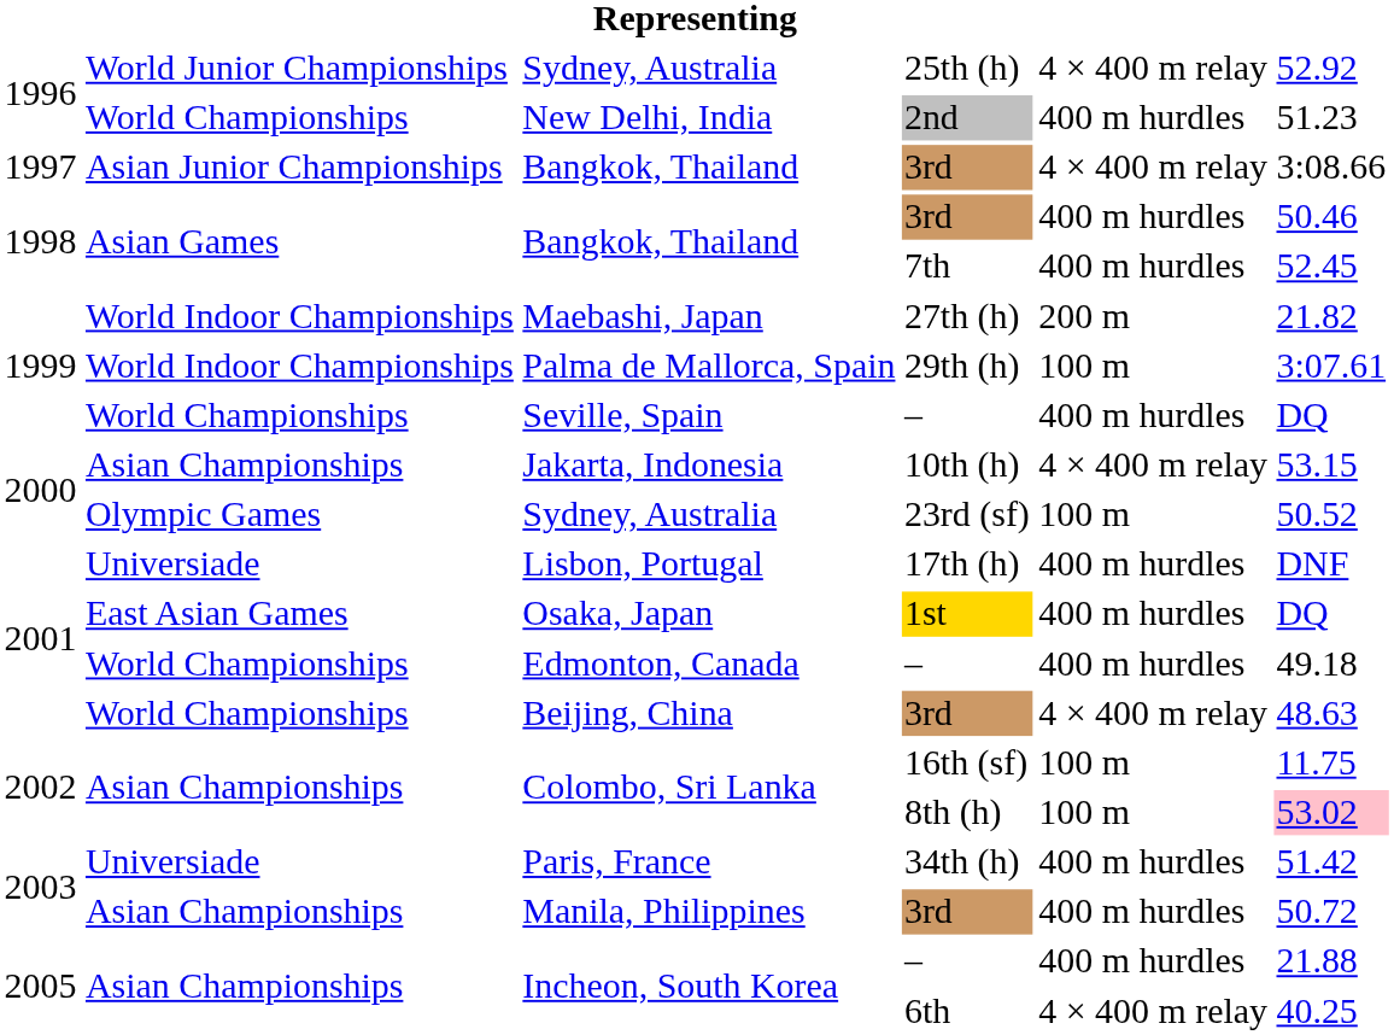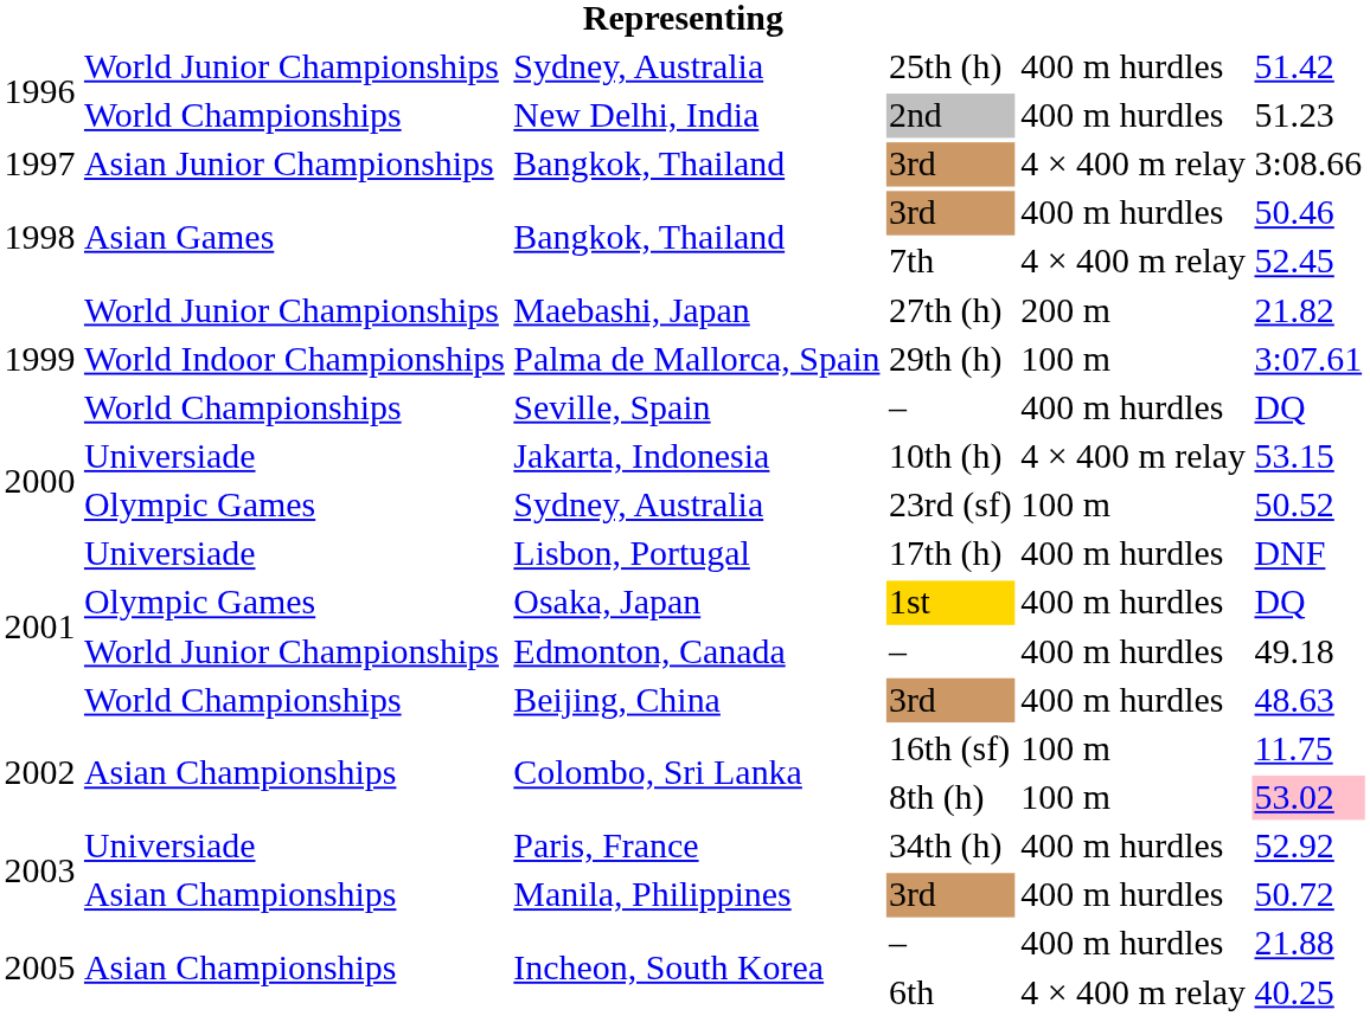Sydney, Australia / 25th (h) | column 5: 4 × 400 m relay -> 400 m hurdles
Sydney, Australia / 25th (h) | column 6: 52.92 -> 51.42
Bangkok, Thailand / 7th | column 5: 400 m hurdles -> 4 × 400 m relay
Maebashi, Japan | column 2: World Indoor Championships -> World Junior Championships
Jakarta, Indonesia | column 2: Asian Championships -> Universiade
Osaka, Japan | column 2: East Asian Games -> Olympic Games
Edmonton, Canada | column 2: World Championships -> World Junior Championships
Beijing, China | column 5: 4 × 400 m relay -> 400 m hurdles
Paris, France | column 6: 51.42 -> 52.92
